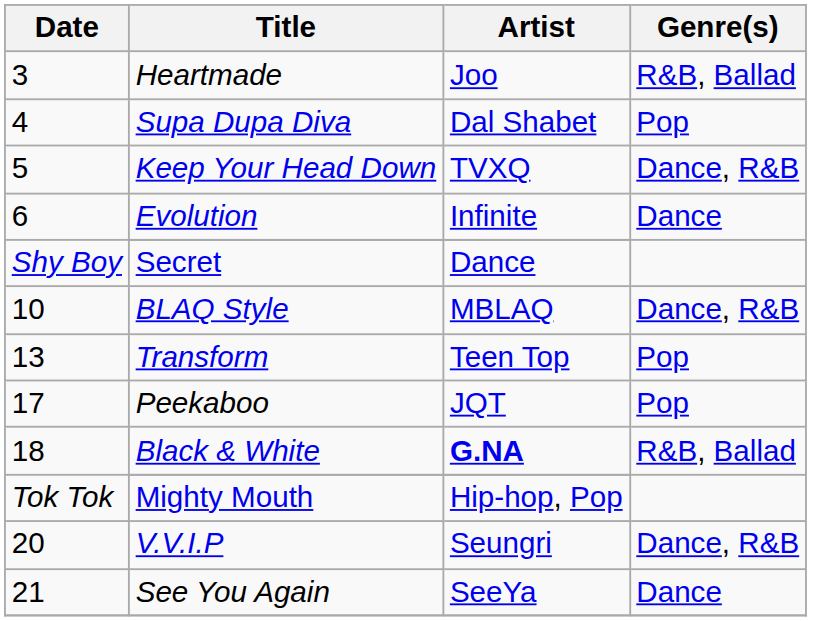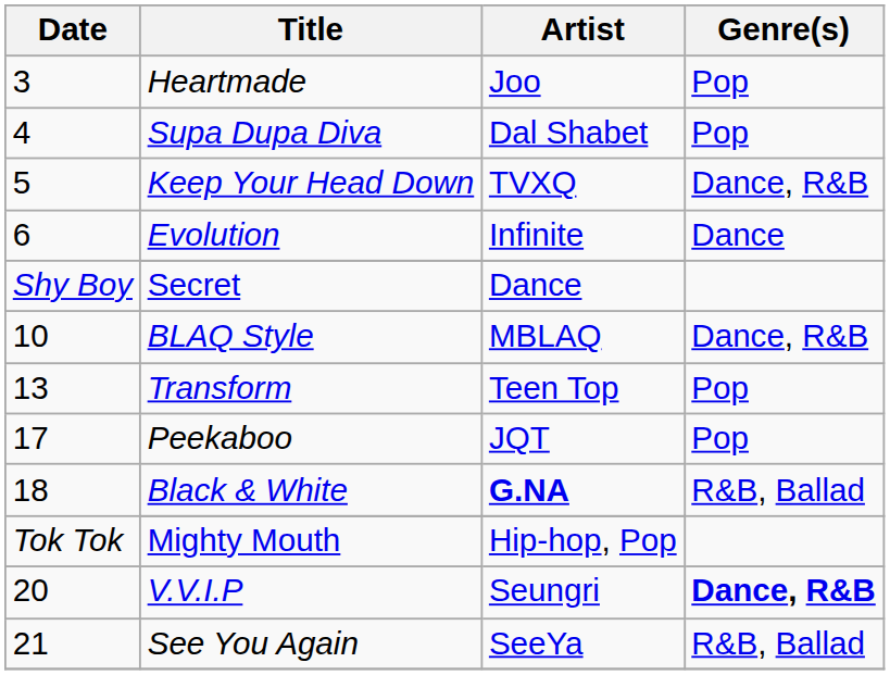Heartmade | Genre(s): R&B, Ballad -> Pop
V.V.I.P | Genre(s): normal -> bold
See You Again | Genre(s): Dance -> R&B, Ballad
